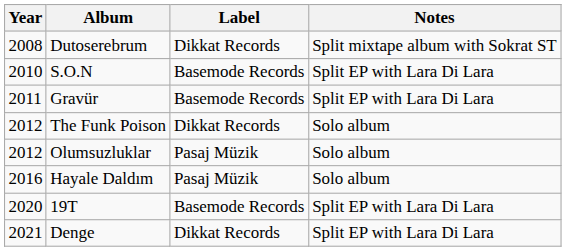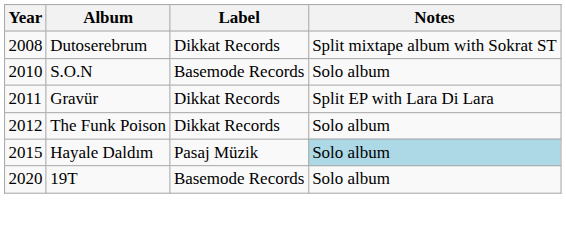S.O.N | Notes: Split EP with Lara Di Lara -> Solo album
Gravür | Label: Basemode Records -> Dikkat Records
- row: 2012 | Olumsuzluklar | Pasaj Müzik | Solo album
Hayale Daldım | Year: 2016 -> 2015
Hayale Daldım | Notes: no background -> lightblue background
19T | Notes: Split EP with Lara Di Lara -> Solo album
- row: 2021 | Denge | Dikkat Records | Split EP with Lara Di Lara
